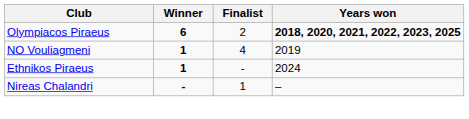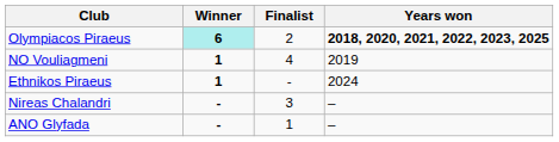Olympiacos Piraeus | Winner: no background -> paleturquoise background
Nireas Chalandri | Finalist: 1 -> 3
+ row: ANO Glyfada | - | 1 | –
